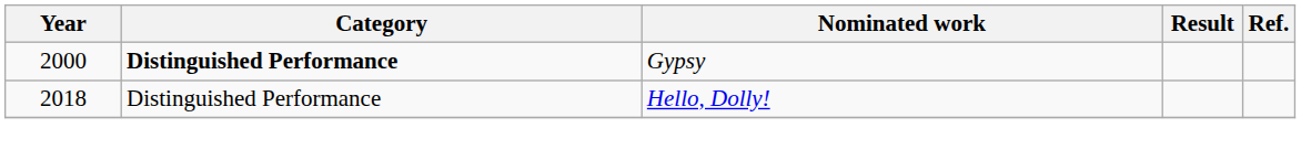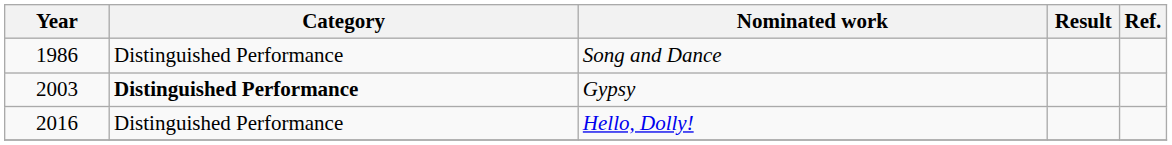+ row: 1986 | Distinguished Performance | Song and Dance
Gypsy | Year: 2000 -> 2003
Hello, Dolly! | Year: 2018 -> 2016
